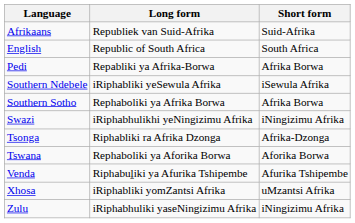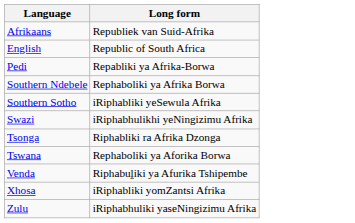- column: Short form | Suid-Afrika | South Africa | Afrika Borwa | iSewula Afrika | Afrika Borwa | iNingizimu Afrika | Afrika-Dzonga | Aforika Borwa | Afurika Tshipembe | uMzantsi Afrika | iNingizimu Afrika
Southern Ndebele | Long form: iRiphabliki yeSewula Afrika -> Rephaboliki ya Afrika Borwa
Southern Sotho | Long form: Rephaboliki ya Afrika Borwa -> iRiphabliki yeSewula Afrika
